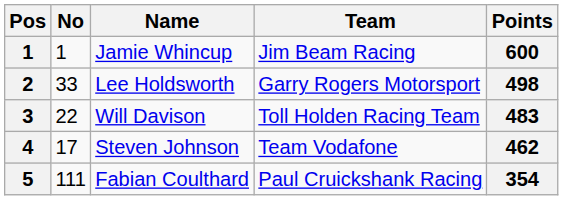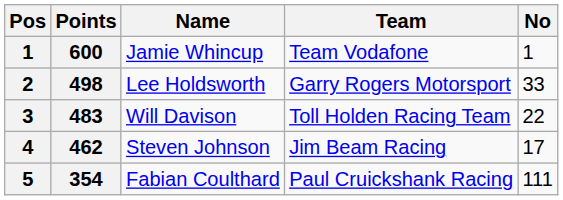columns swapped: No <-> Points
Jamie Whincup | Team: Jim Beam Racing -> Team Vodafone
Steven Johnson | Team: Team Vodafone -> Jim Beam Racing
